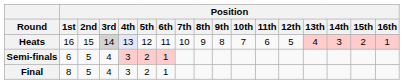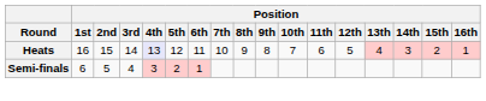Heats | Position / 3rd: lightgrey background -> no background
- row: Final | 8 | 5 | 4 | 3 | 2 | 1
